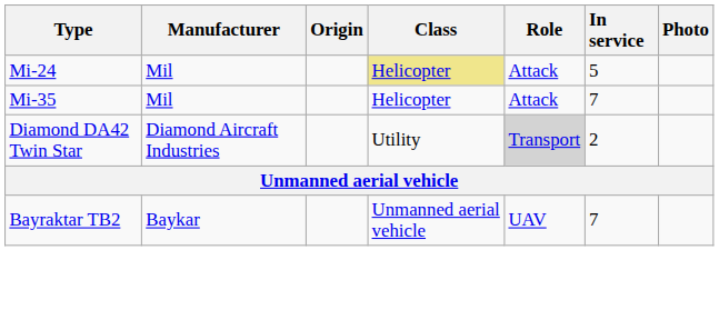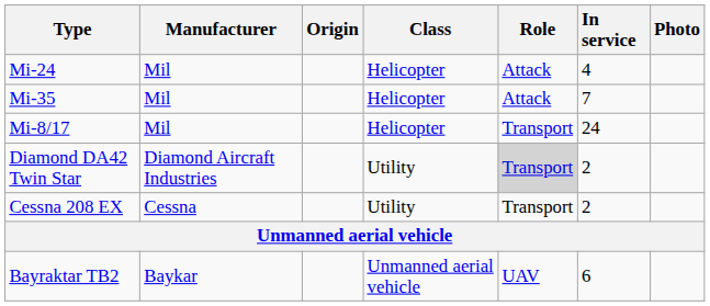Mi-24 | Class: khaki background -> no background
Mi-24 | In service: 5 -> 4
+ row: Mi-8/17 | Mil | Helicopter | Transport | 24
+ row: Cessna 208 EX | Cessna | Utility | Transport | 2
Bayraktar TB2 | In service: 7 -> 6
